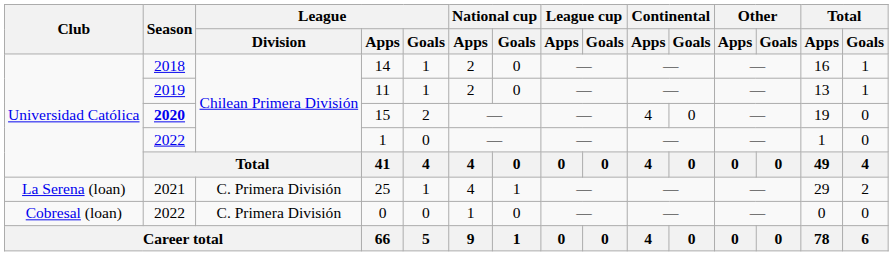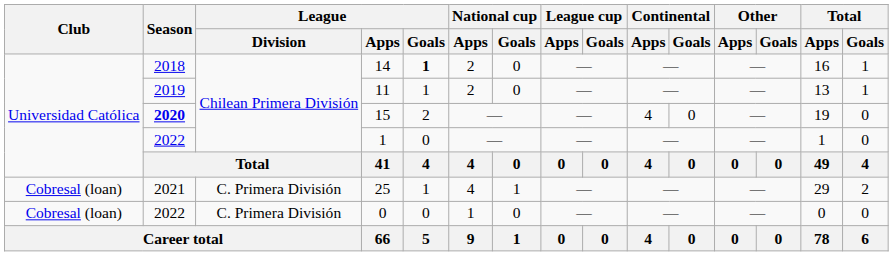14 | League / Goals: normal -> bold
25 | Club: La Serena (loan) -> Cobresal (loan)
